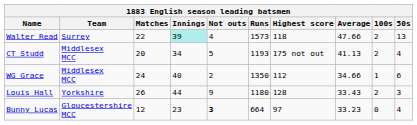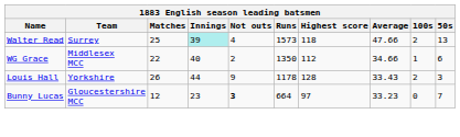Walter Read | Matches: 22 -> 25
- row: CT Studd | Middlesex MCC | 20 | 34 | 5 | 1193 | 175 not out | 41.13 | 2 | 4
WG Grace | Matches: 24 -> 22
Louis Hall | Runs: 1180 -> 1178
Bunny Lucas | 50s: 4 -> 7
